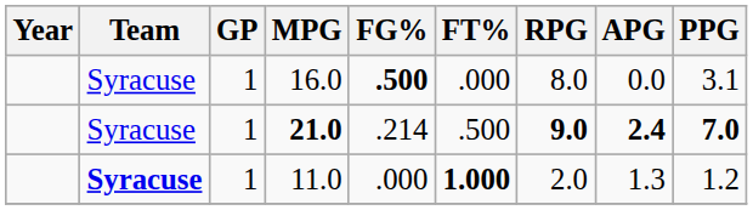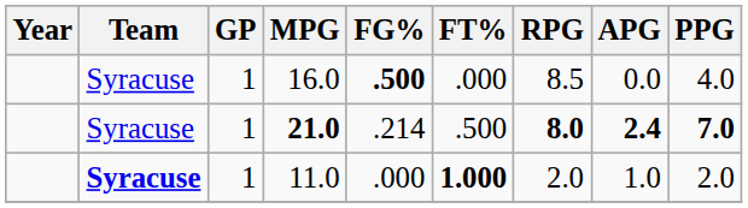16.0 | RPG: 8.0 -> 8.5
16.0 | PPG: 3.1 -> 4.0
21.0 | RPG: 9.0 -> 8.0
11.0 | APG: 1.3 -> 1.0
11.0 | PPG: 1.2 -> 2.0
